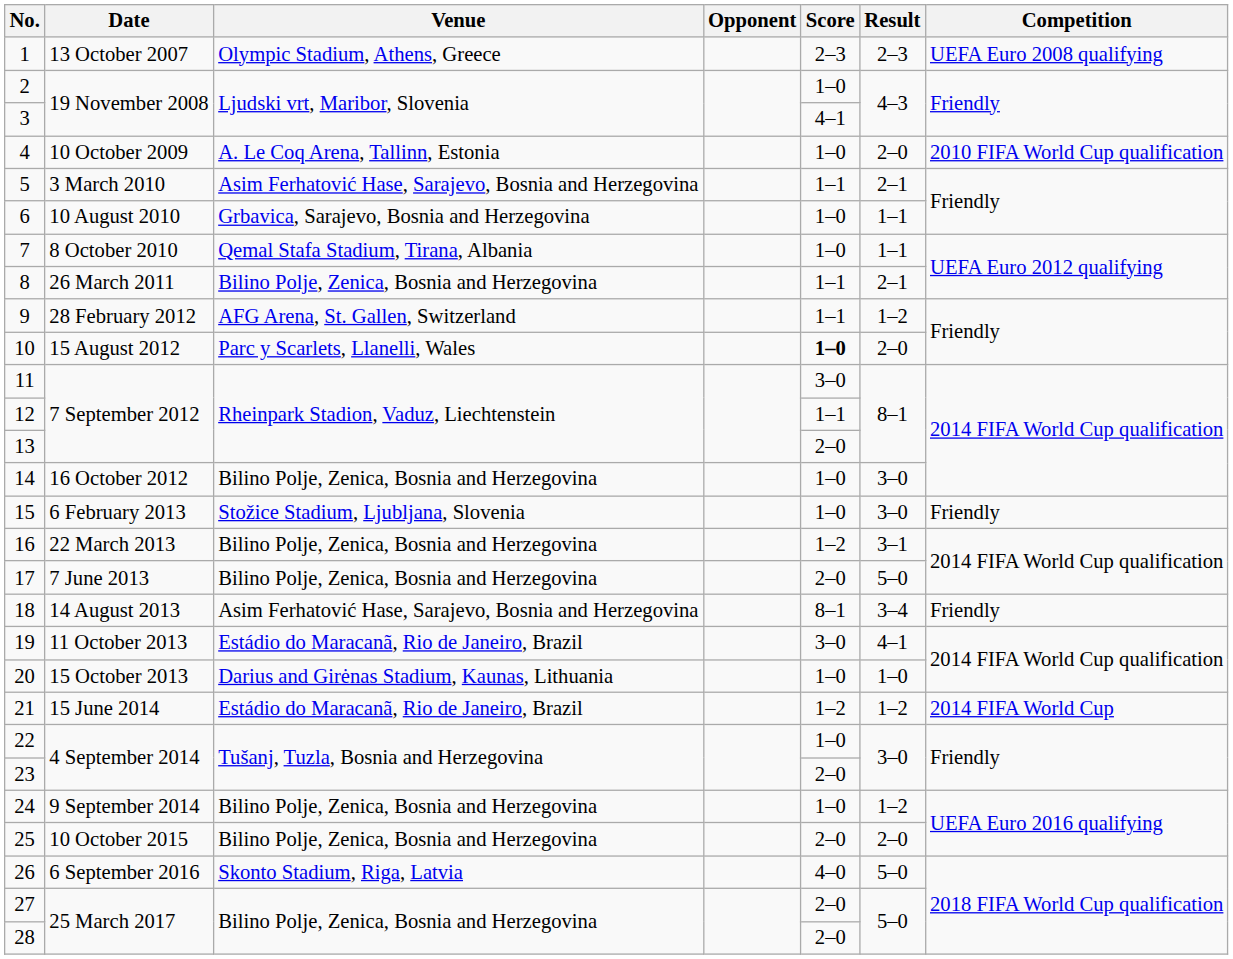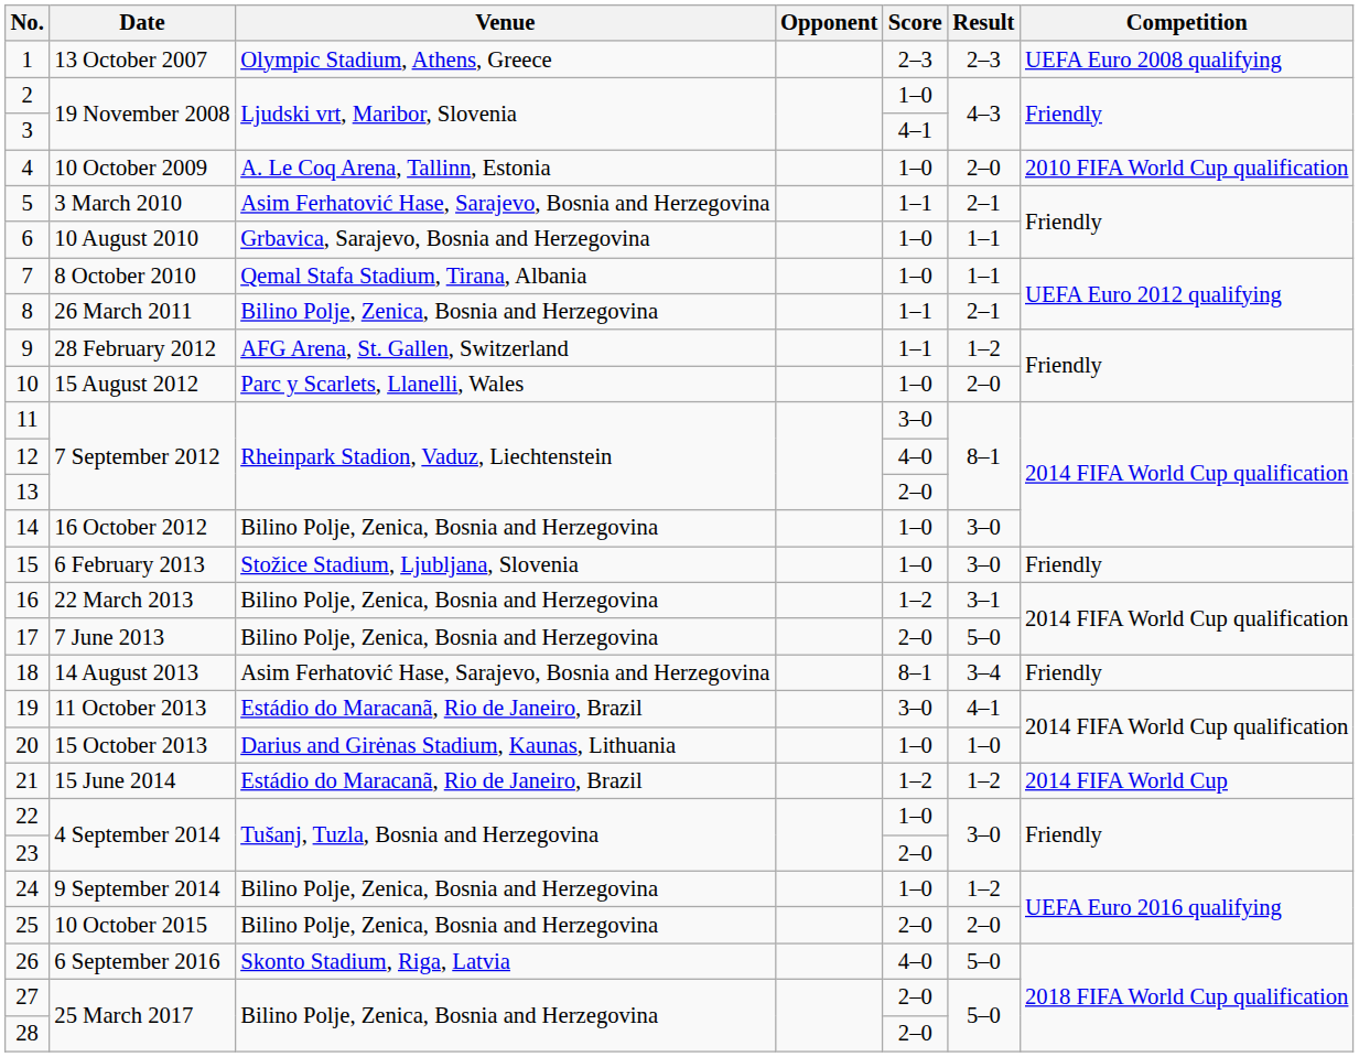10 | Score: bold -> normal
12 | Score: 1–1 -> 4–0
